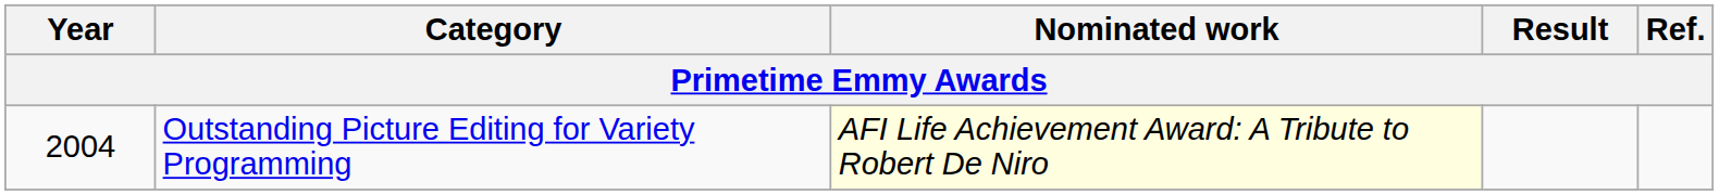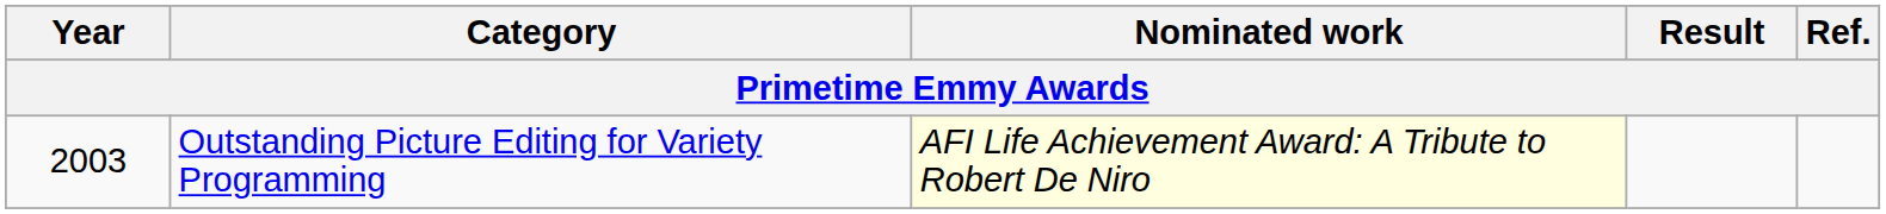Outstanding Picture Editing for Variety Programming | Year: 2004 -> 2003
